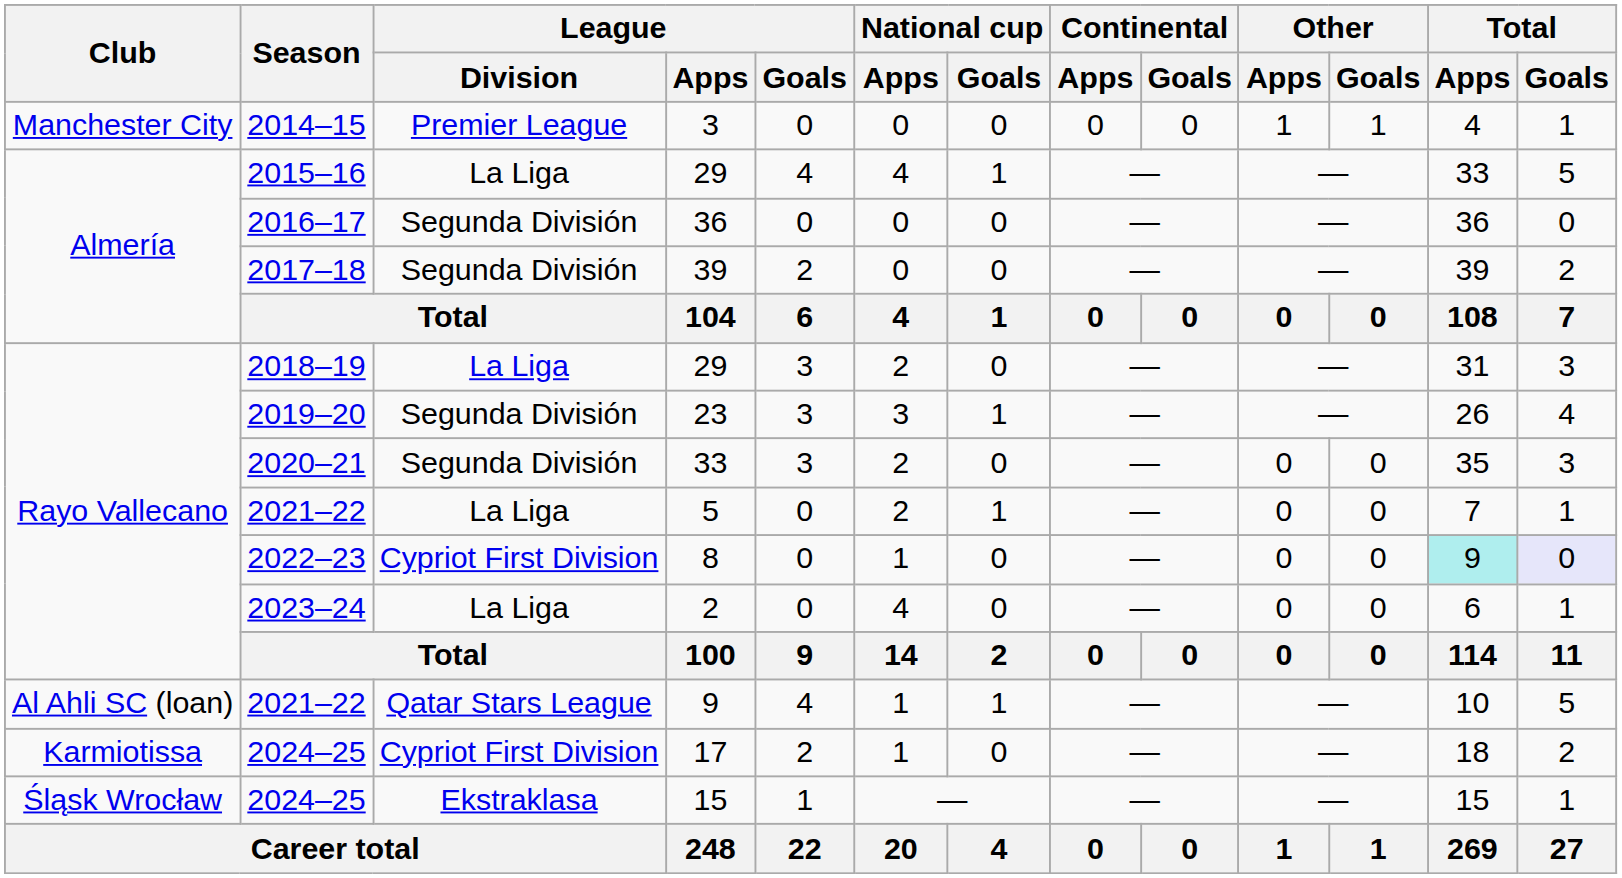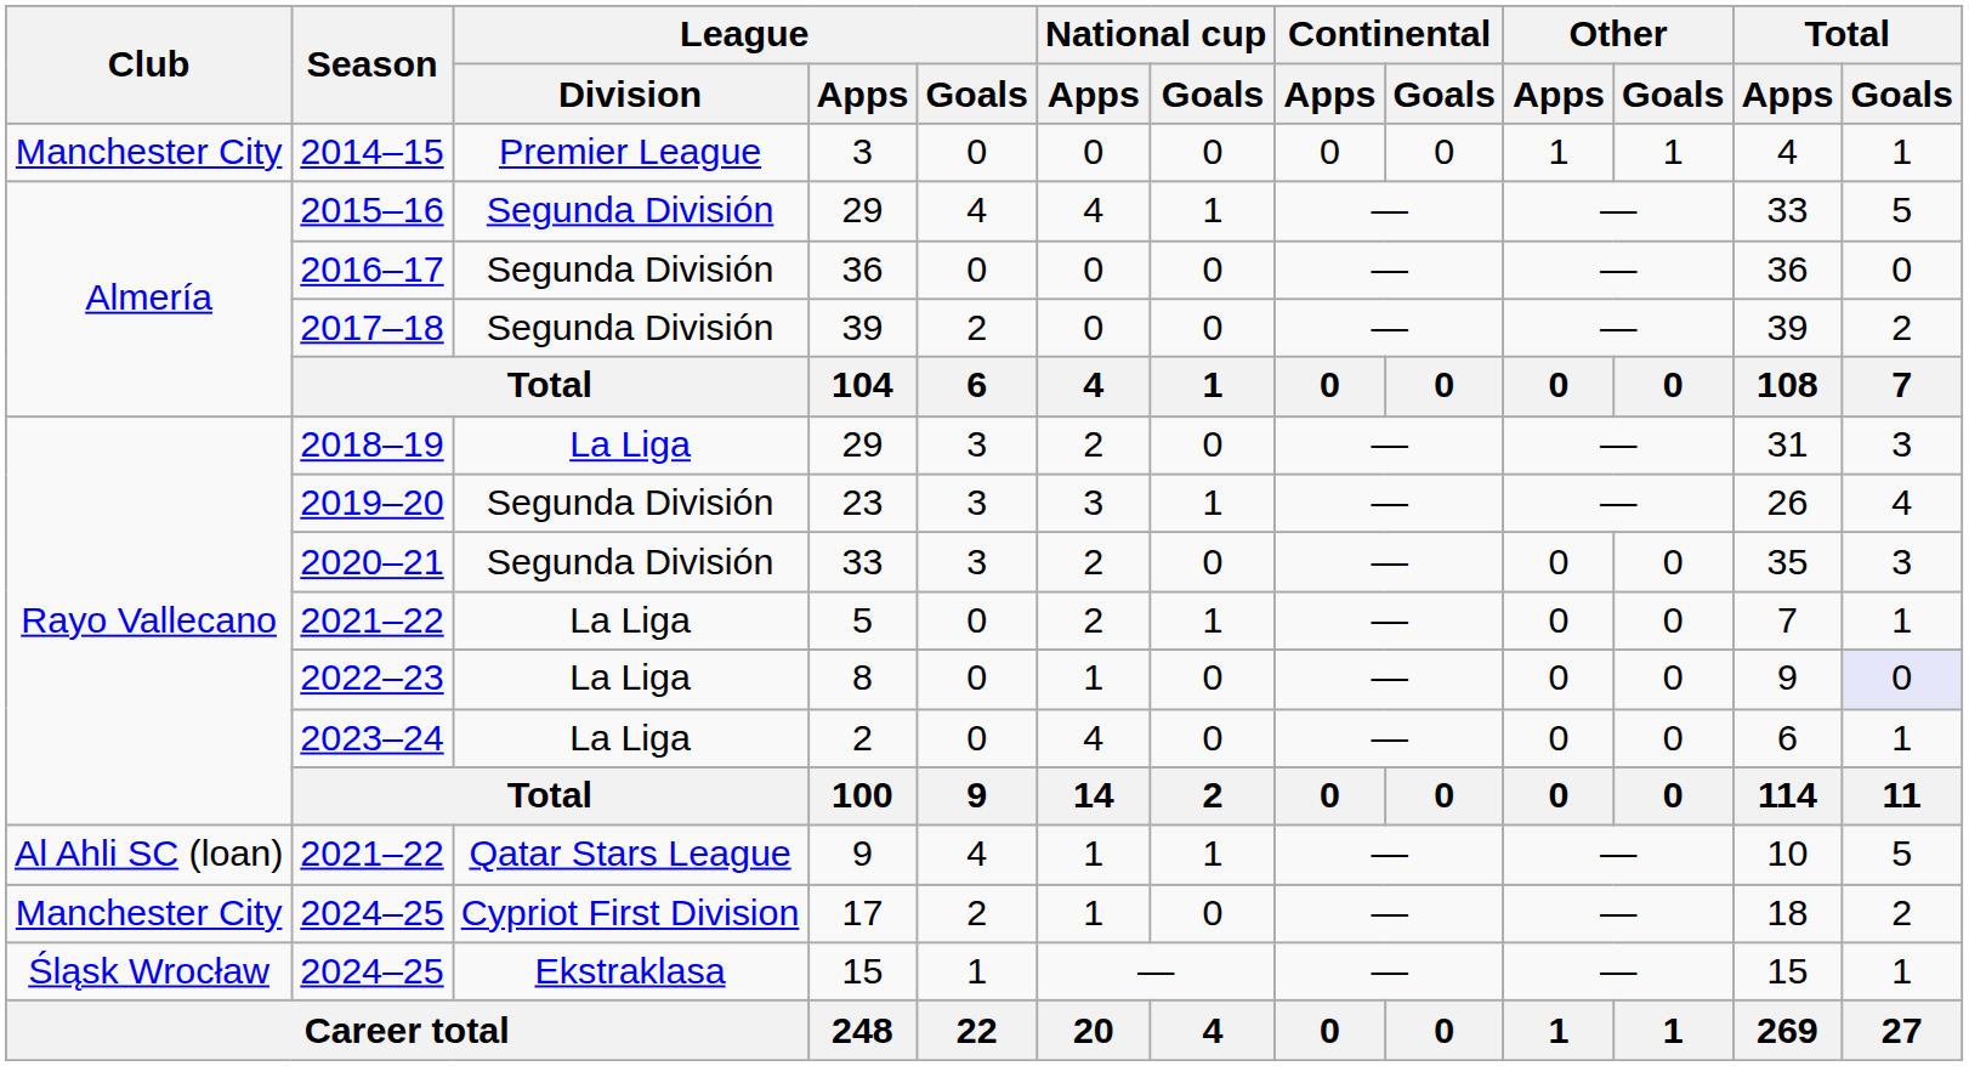2015–16 / 29 | League / Division: La Liga -> Segunda División
8 | League / Division: Cypriot First Division -> La Liga
8 | Total / Apps: paleturquoise background -> no background
17 | Club: Karmiotissa -> Manchester City
